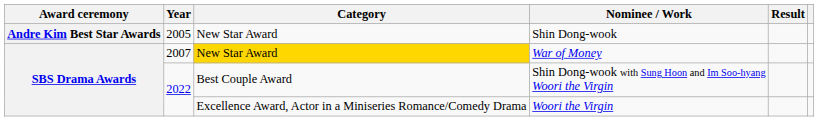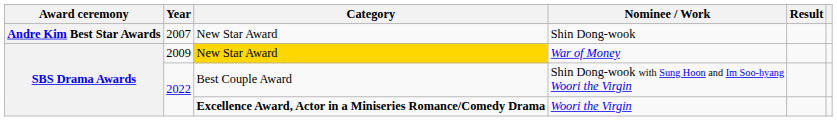Shin Dong-wook | Year: 2005 -> 2007
War of Money | Year: 2007 -> 2009
Woori the Virgin | Category: normal -> bold
